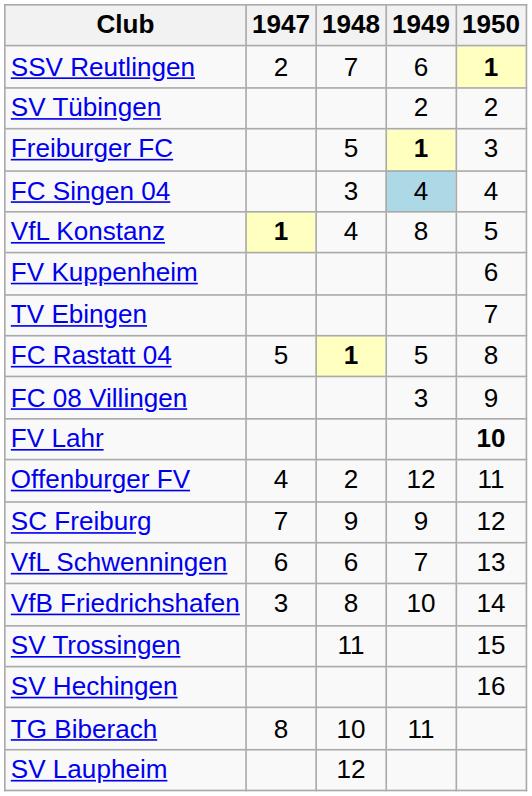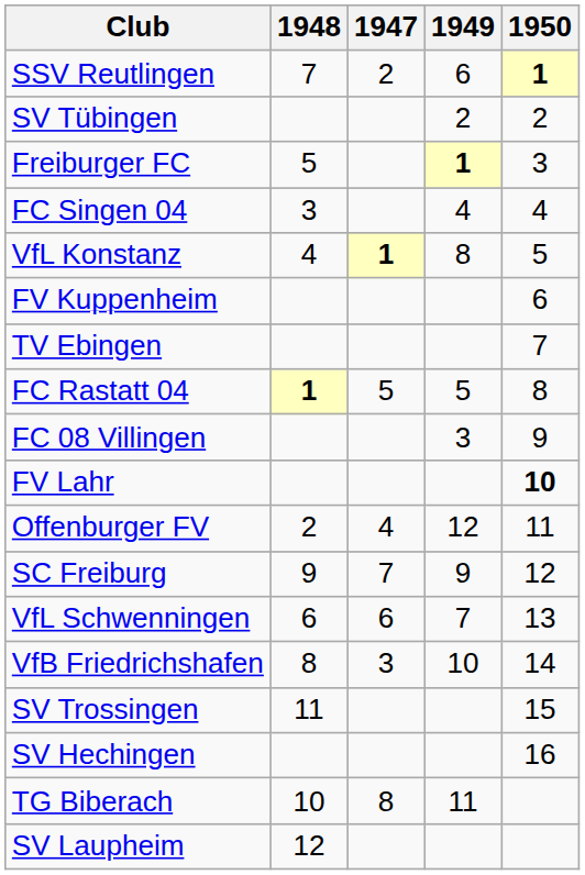columns swapped: 1947 <-> 1948
FC Singen 04 | 1949: lightblue background -> no background
